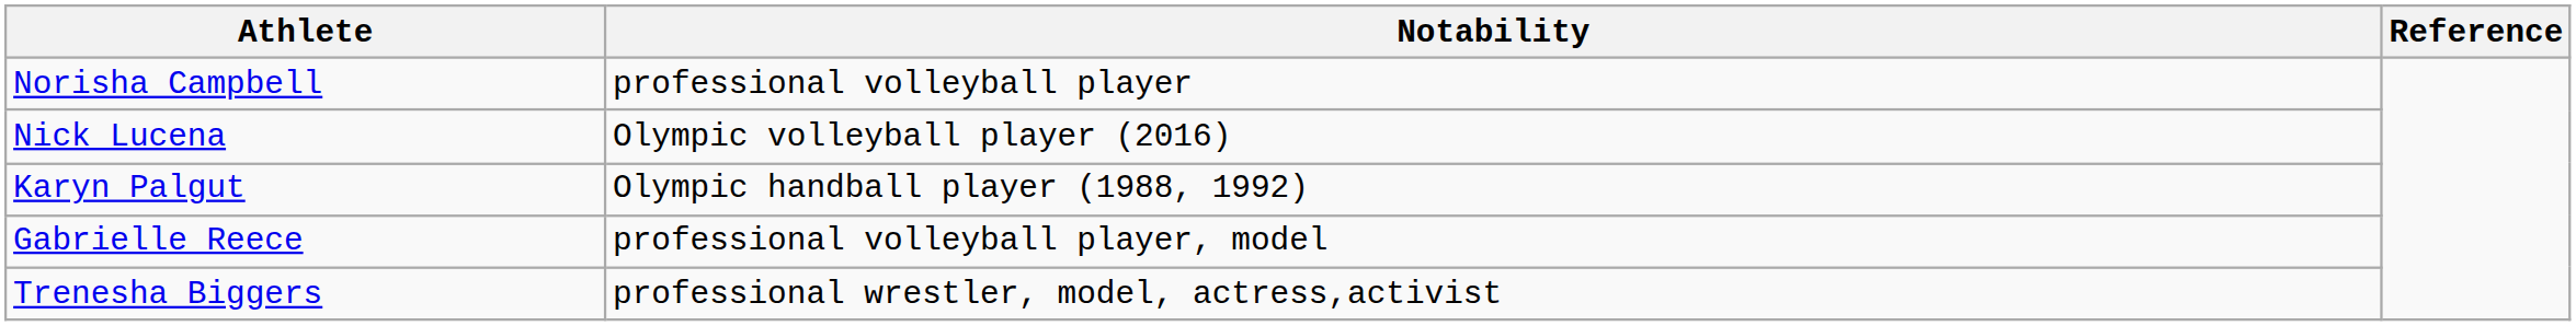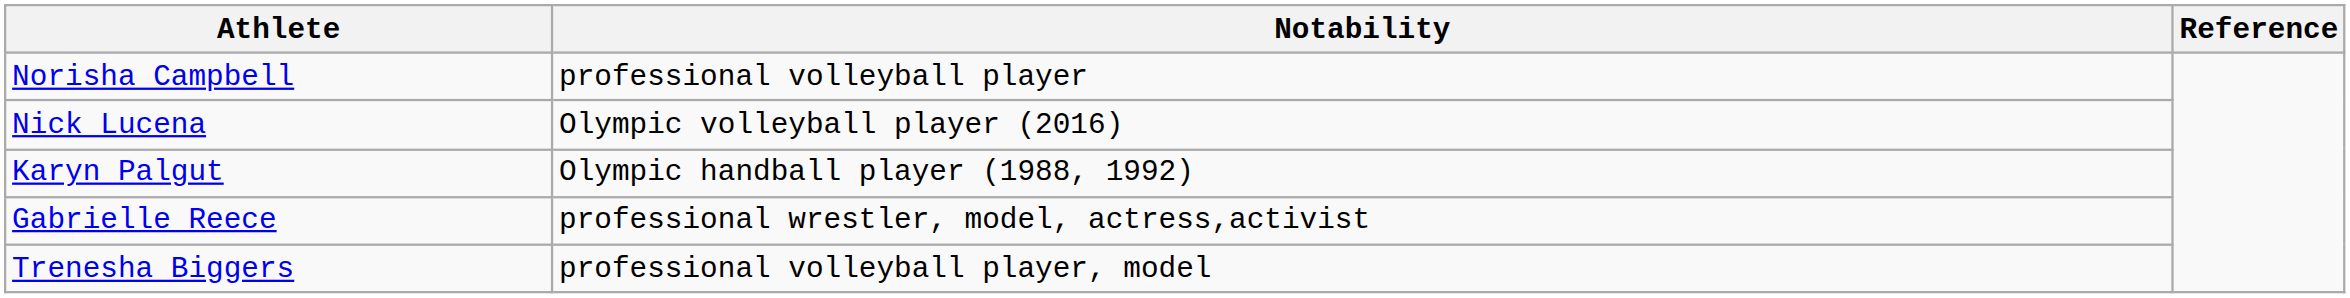Gabrielle Reece | Notability: professional volleyball player, model -> professional wrestler, model, actress,activist
Trenesha Biggers | Notability: professional wrestler, model, actress,activist -> professional volleyball player, model
